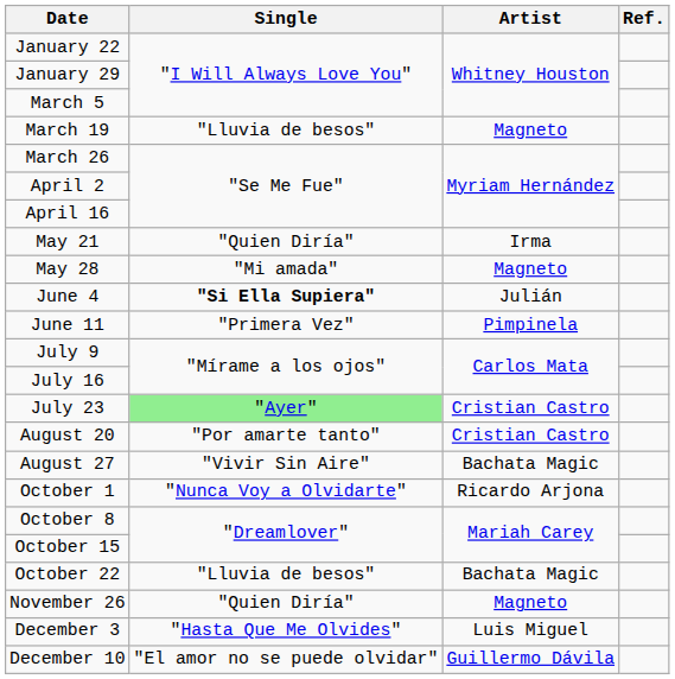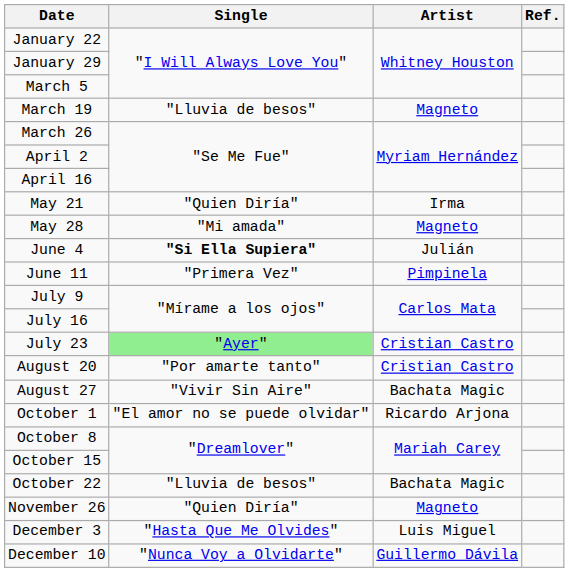October 1 | Single: "Nunca Voy a Olvidarte" -> "El amor no se puede olvidar"
December 10 | Single: "El amor no se puede olvidar" -> "Nunca Voy a Olvidarte"
